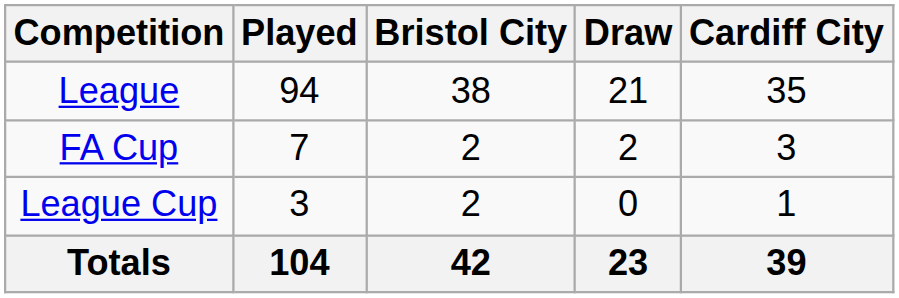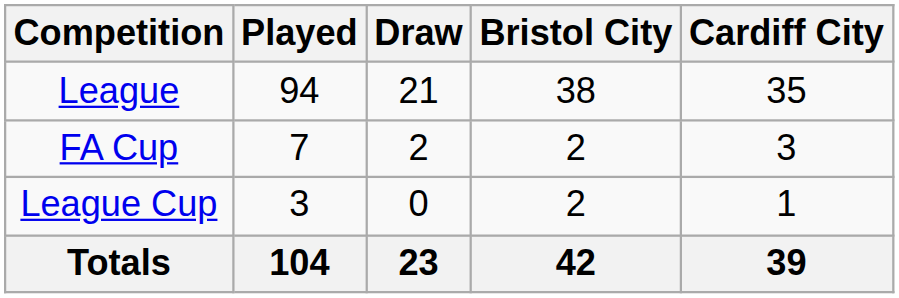columns swapped: Bristol City <-> Draw
